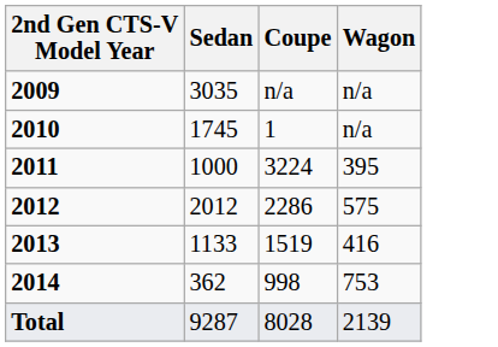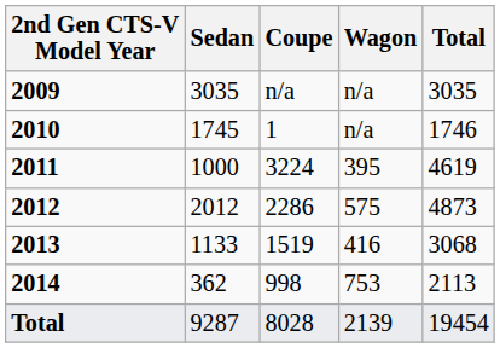+ column: Total | 3035 | 1746 | 4619 | 4873 | 3068 | 2113 | 19454
